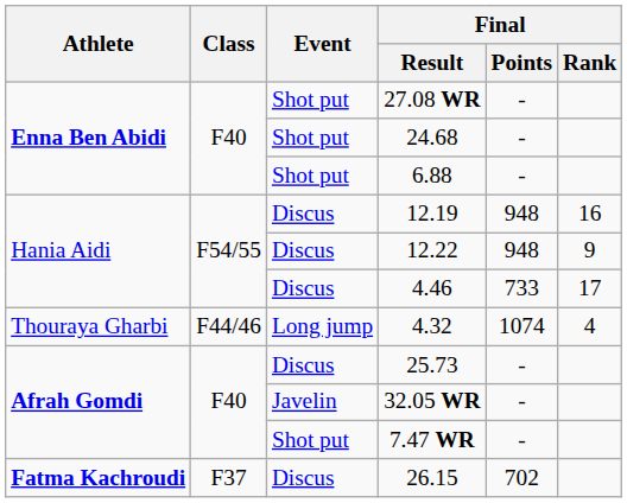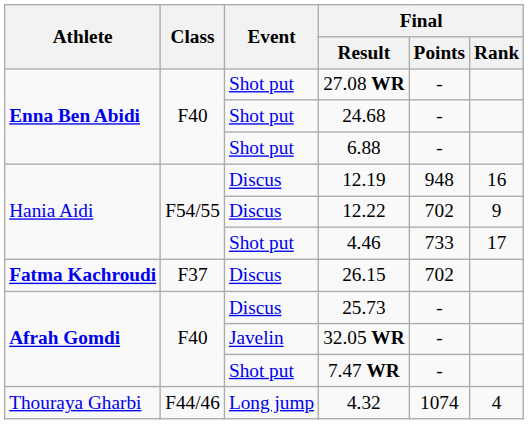12.22 | Final / Points: 948 -> 702
4.46 | Event: Discus -> Shot put
rows swapped: 4.32 <-> 26.15
